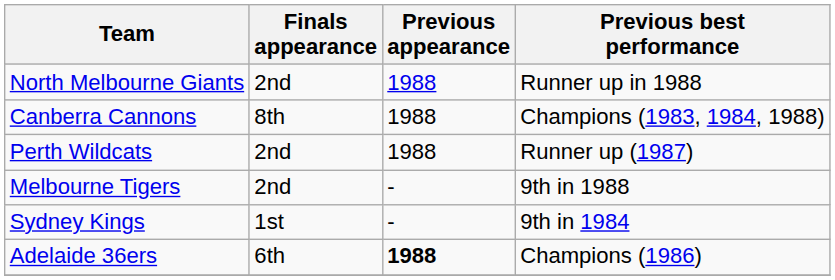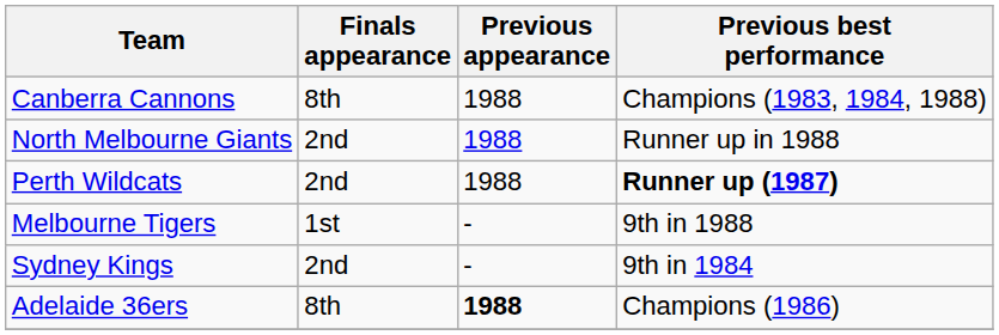rows swapped: North Melbourne Giants <-> Canberra Cannons
Perth Wildcats | Previous best performance: normal -> bold
Melbourne Tigers | Finals appearance: 2nd -> 1st
Sydney Kings | Finals appearance: 1st -> 2nd
Adelaide 36ers | Finals appearance: 6th -> 8th
